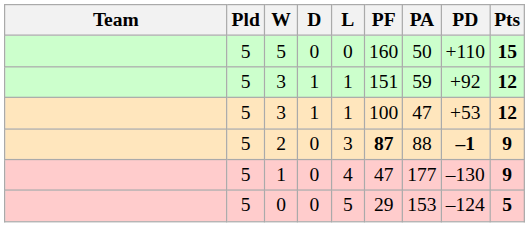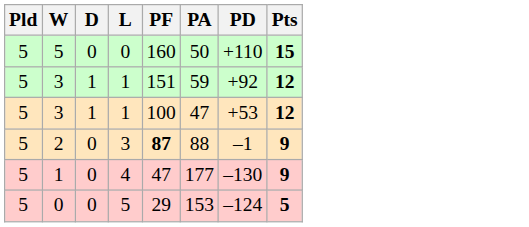- column: Team
2 | PD: bold -> normal
